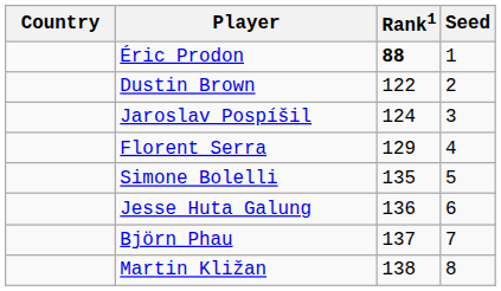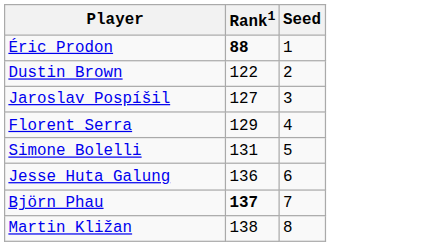- column: Country
Jaroslav Pospíšil | Rank1: 124 -> 127
Simone Bolelli | Rank1: 135 -> 131
Björn Phau | Rank1: normal -> bold
